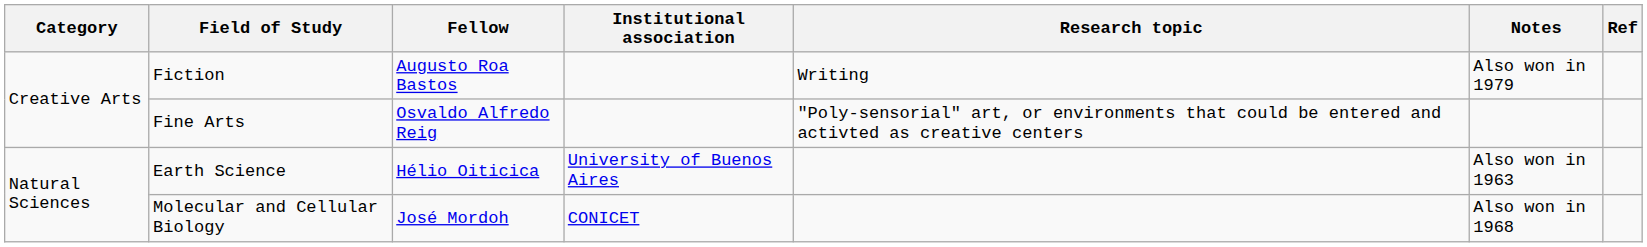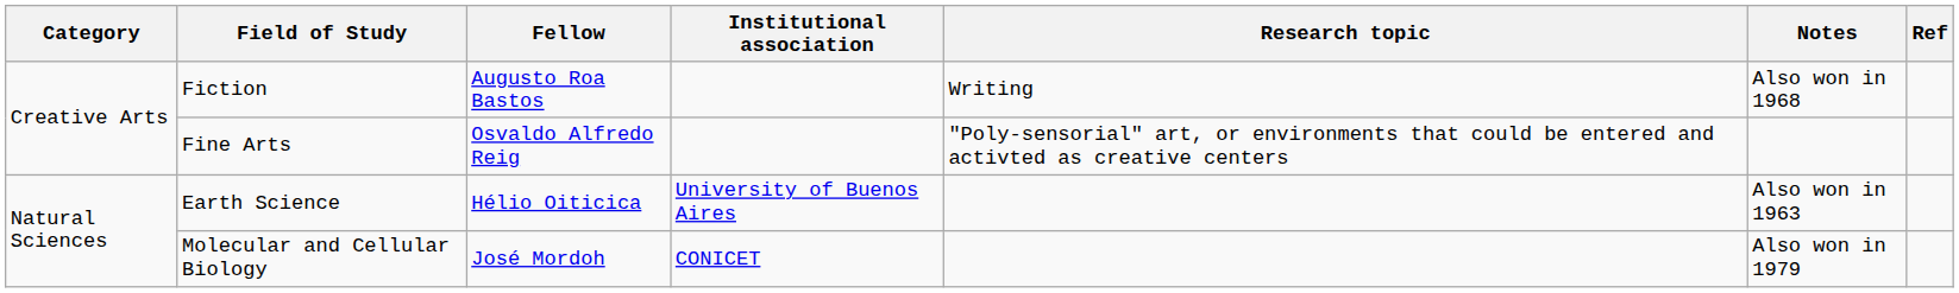Fiction | Notes: Also won in 1979 -> Also won in 1968
Molecular and Cellular Biology | Notes: Also won in 1968 -> Also won in 1979
